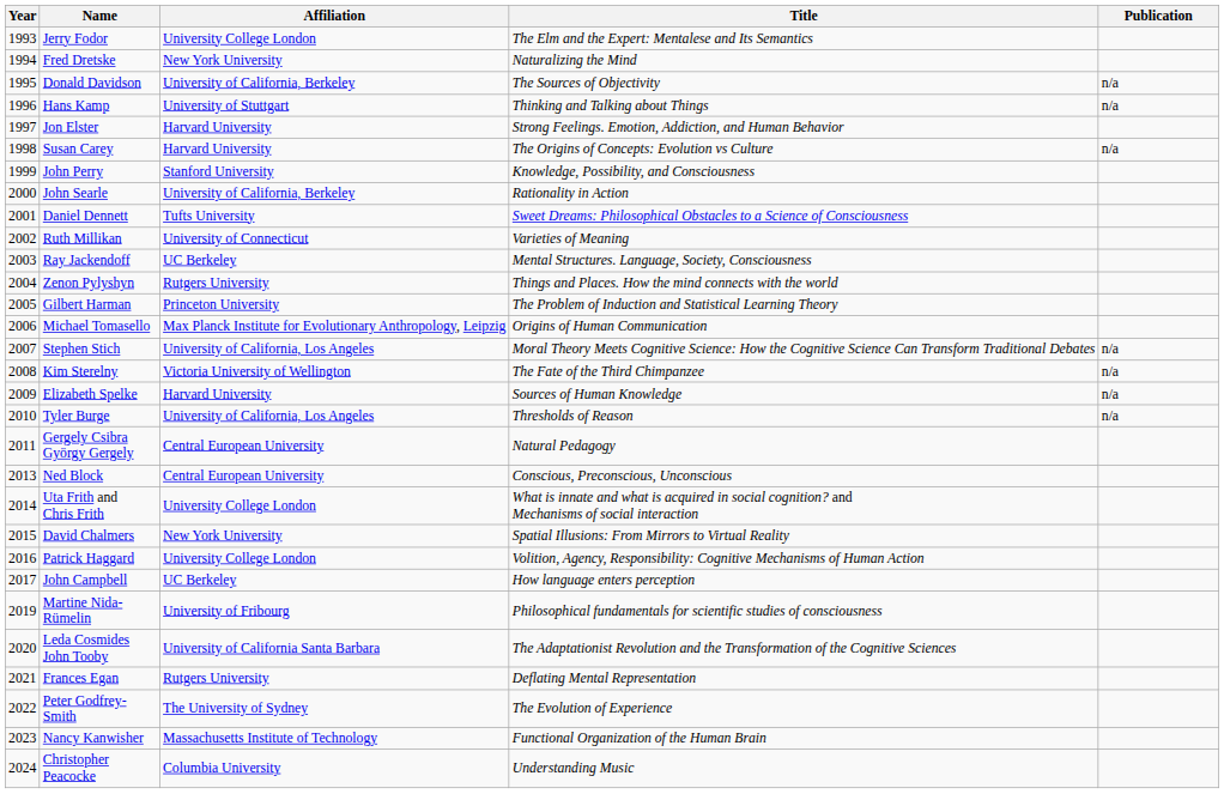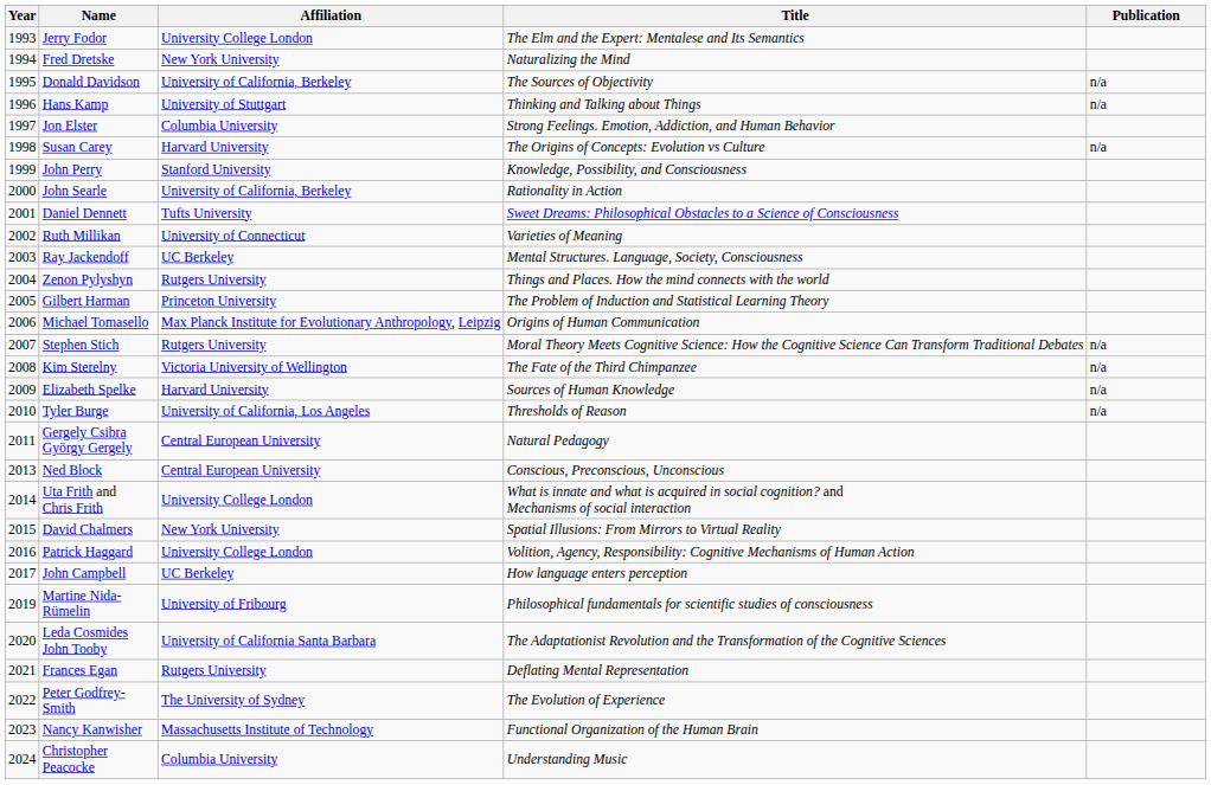Jon Elster | Affiliation: Harvard University -> Columbia University
Stephen Stich | Affiliation: University of California, Los Angeles -> Rutgers University
